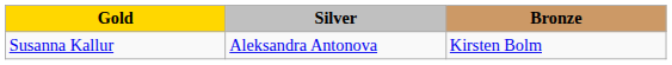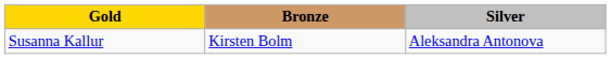columns swapped: Silver <-> Bronze
